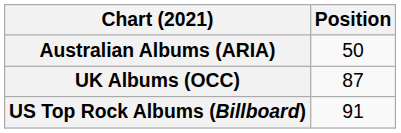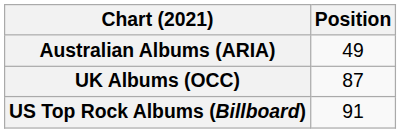Australian Albums (ARIA) | Position: 50 -> 49
